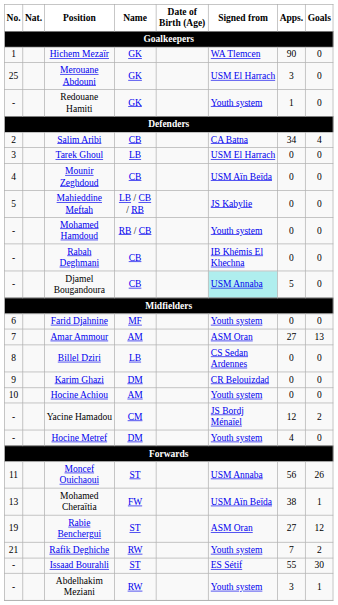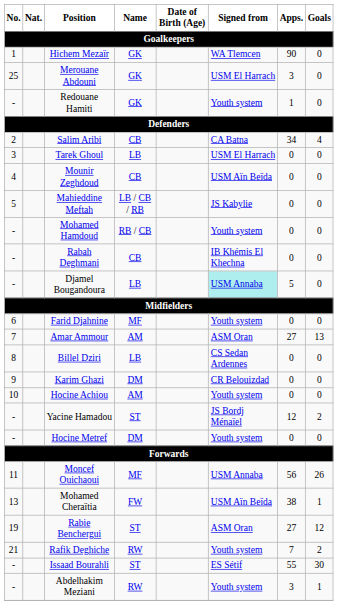Djamel Bougandoura | Name: CB -> LB
Yacine Hamadou | Name: CM -> ST
Hocine Metref | Apps.: 4 -> 0
Moncef Ouichaoui | Name: ST -> MF
